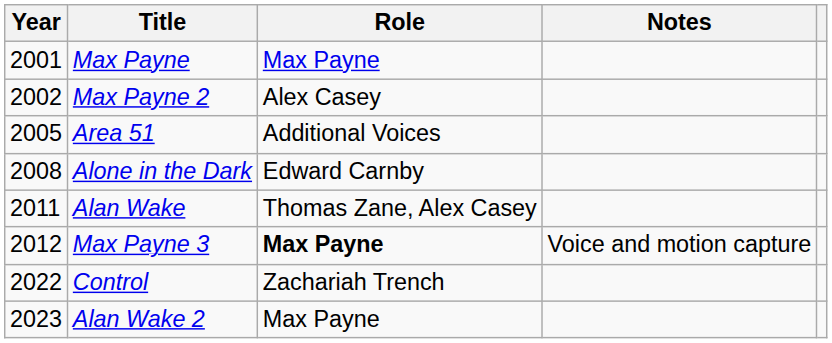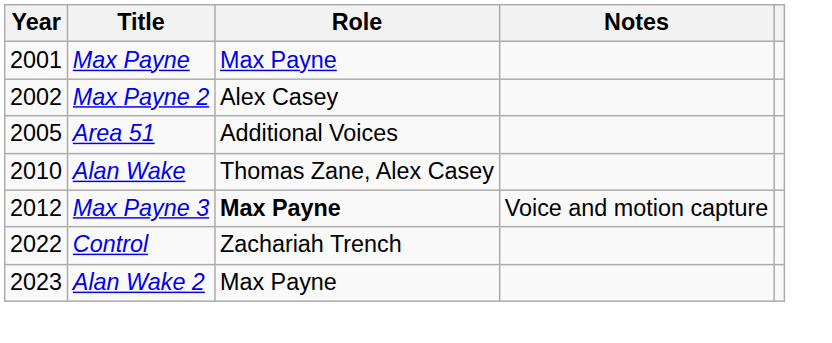- row: 2008 | Alone in the Dark | Edward Carnby
Alan Wake | Year: 2011 -> 2010
